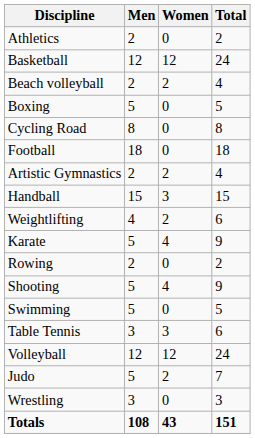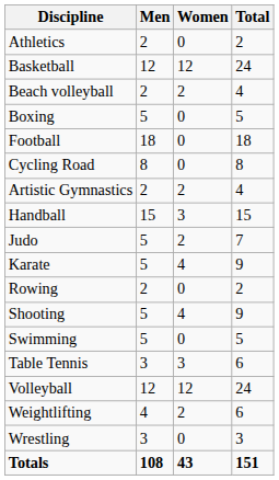rows swapped: Cycling Road <-> Football
rows swapped: Judo <-> Weightlifting
